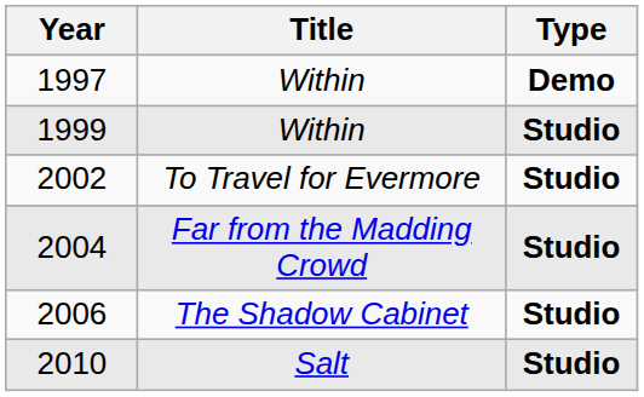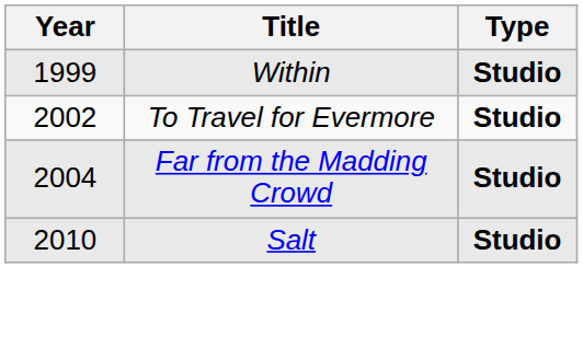- row: 1997 | Within | Demo
- row: 2006 | The Shadow Cabinet | Studio
